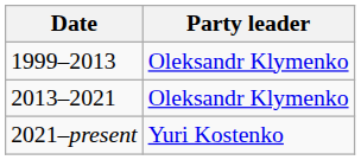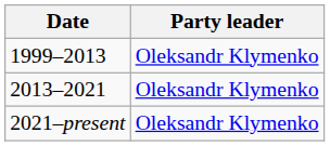2021–present | Party leader: Yuri Kostenko -> Oleksandr Klymenko
